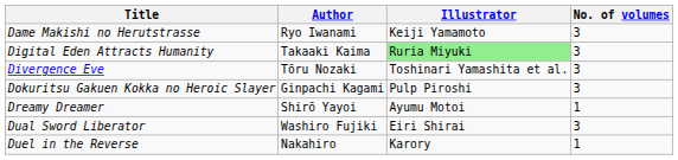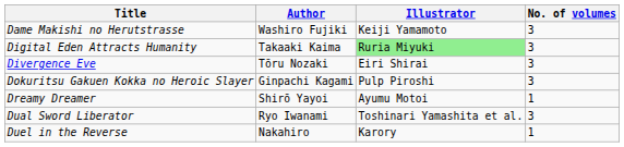Dame Makishi no Herutstrasse | Author: Ryo Iwanami -> Washiro Fujiki
Divergence Eve | Illustrator: Toshinari Yamashita et al. -> Eiri Shirai
Dual Sword Liberator | Author: Washiro Fujiki -> Ryo Iwanami
Dual Sword Liberator | Illustrator: Eiri Shirai -> Toshinari Yamashita et al.
